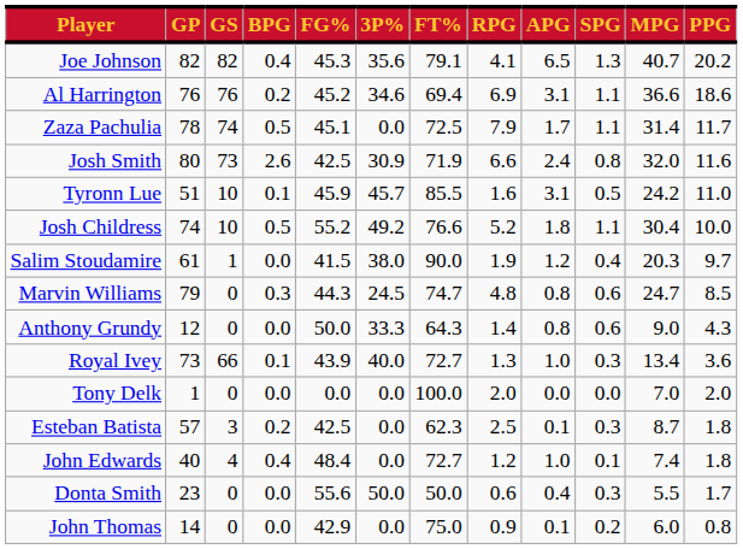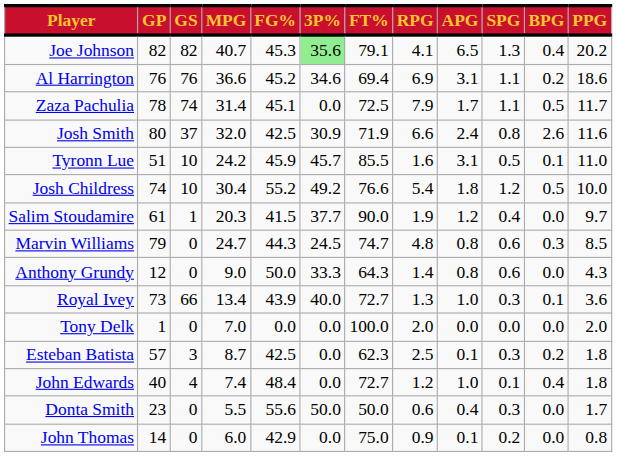columns swapped: MPG <-> BPG
Joe Johnson | 3P%: no background -> lightgreen background
Josh Smith | GS: 73 -> 37
Josh Childress | RPG: 5.2 -> 5.4
Josh Childress | SPG: 1.1 -> 1.2
Salim Stoudamire | 3P%: 38.0 -> 37.7
